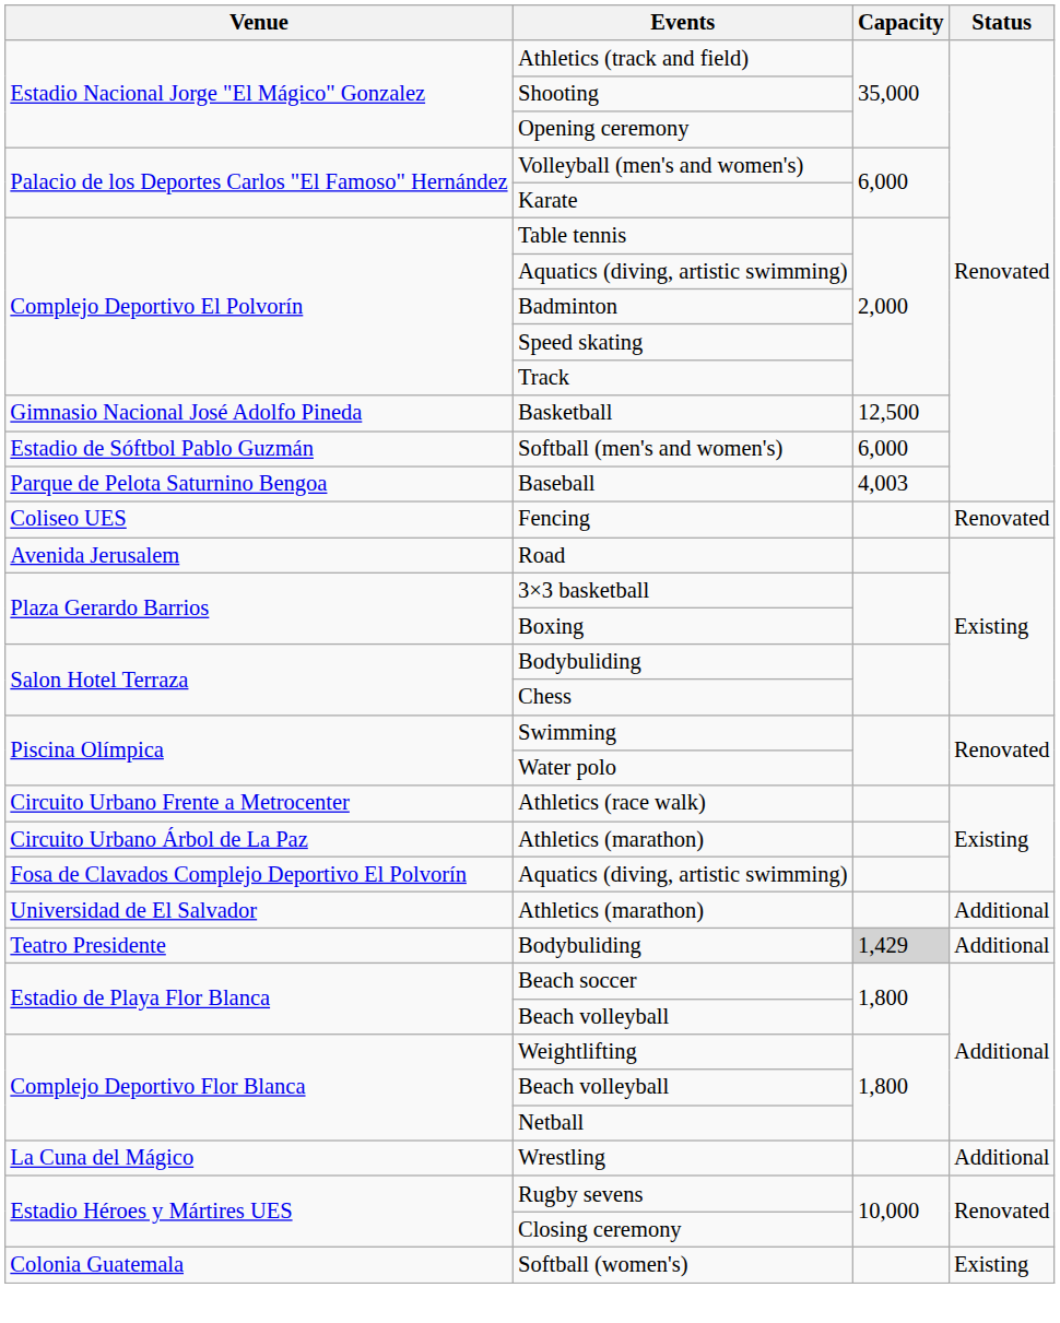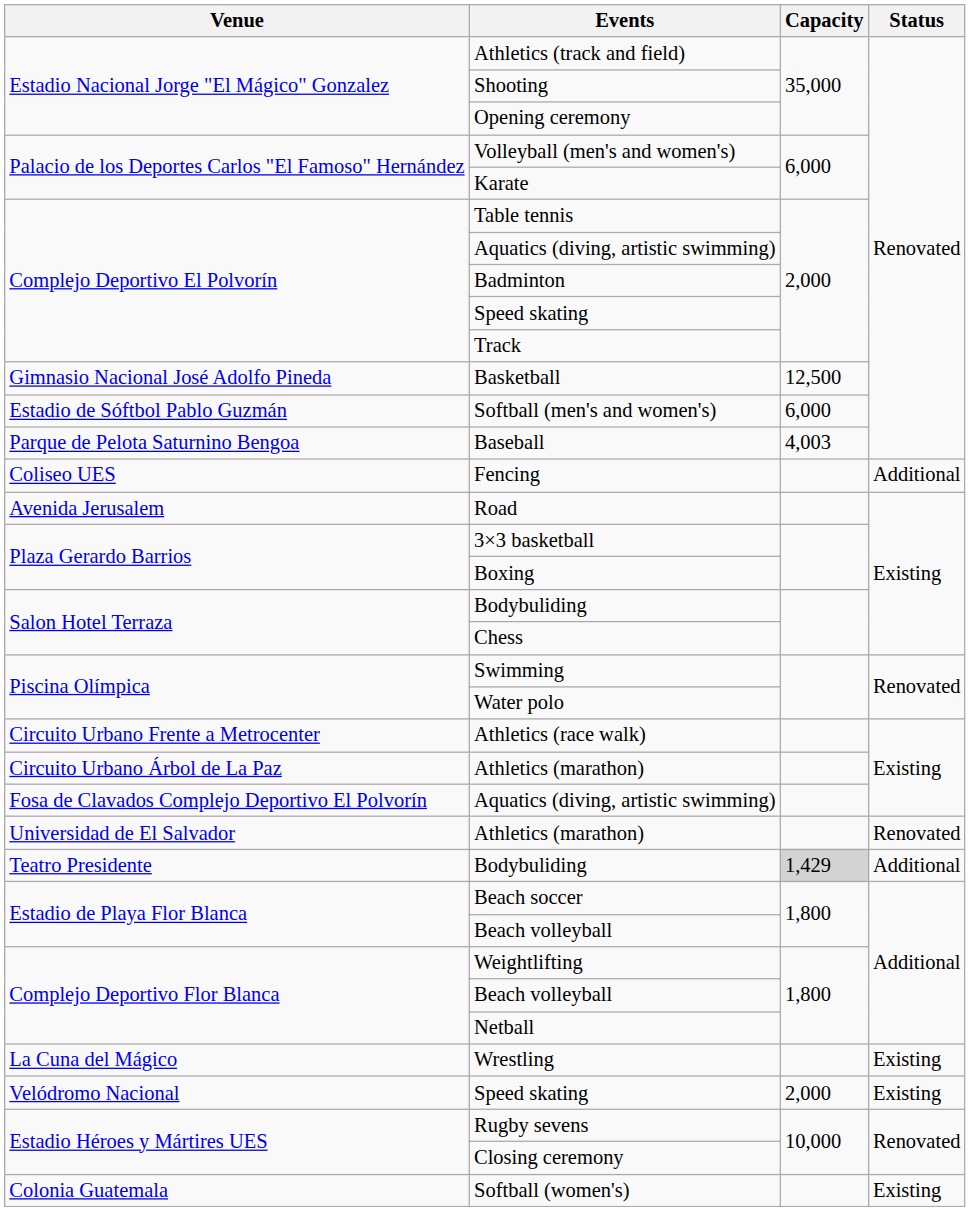Fencing | Status: Renovated -> Additional
Universidad de El Salvador / Athletics (marathon) | Status: Additional -> Renovated
Wrestling | Status: Additional -> Existing
+ row: Velódromo Nacional | Speed skating | 2,000 | Existing
